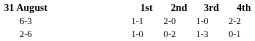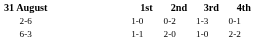rows swapped: 6-3 <-> 2-6
